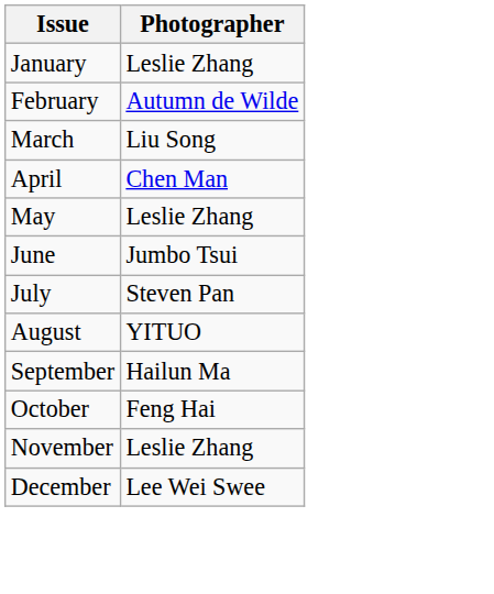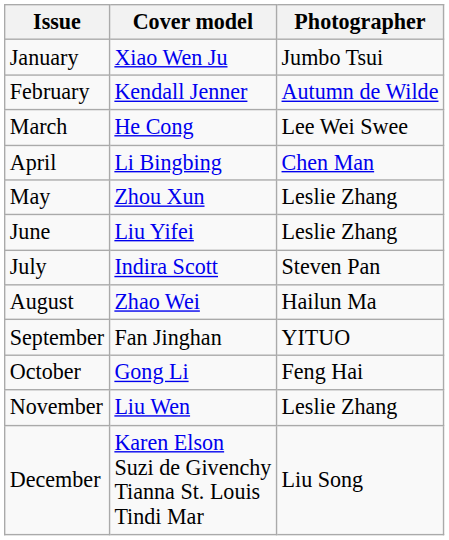+ column: Cover model | Xiao Wen Ju | Kendall Jenner | He Cong | Li Bingbing | Zhou Xun | Liu Yifei | Indira Scott | Zhao Wei | Fan Jinghan | Gong Li | Liu Wen | Karen Elson Suzi de Givenchy Tianna St. Louis Tindi Mar
January | Photographer: Leslie Zhang -> Jumbo Tsui
March | Photographer: Liu Song -> Lee Wei Swee
June | Photographer: Jumbo Tsui -> Leslie Zhang
August | Photographer: YITUO -> Hailun Ma
September | Photographer: Hailun Ma -> YITUO
December | Photographer: Lee Wei Swee -> Liu Song
